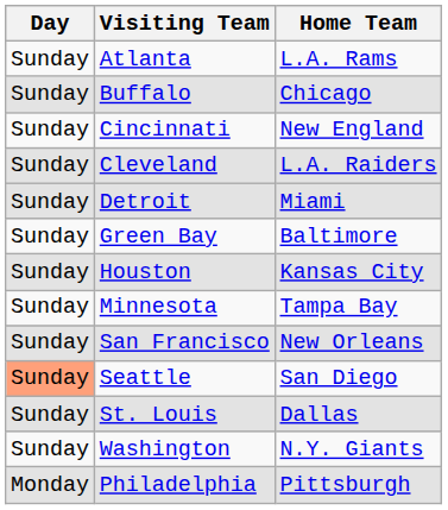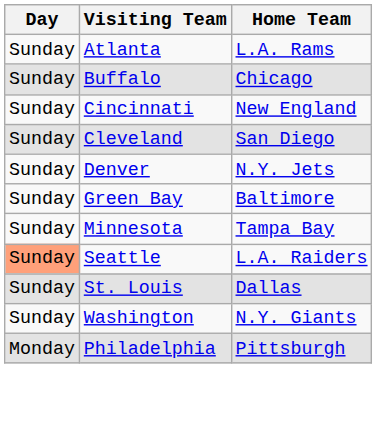Cleveland | Home Team: L.A. Raiders -> San Diego
+ row: Sunday | Denver | N.Y. Jets
- row: Sunday | Detroit | Miami
- row: Sunday | Houston | Kansas City
- row: Sunday | San Francisco | New Orleans
Seattle | Home Team: San Diego -> L.A. Raiders
